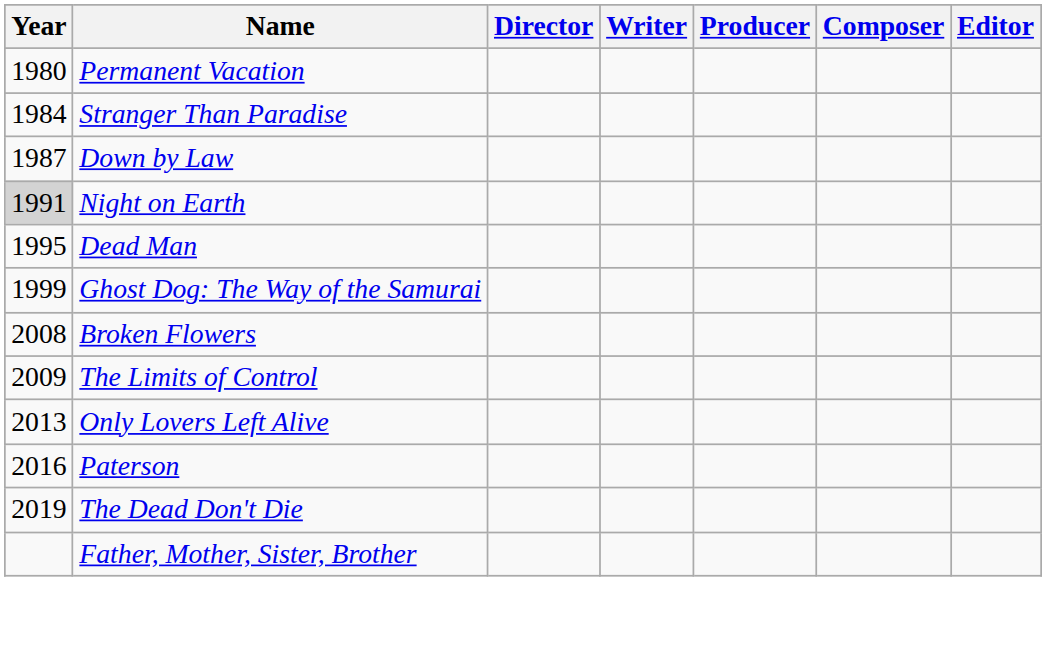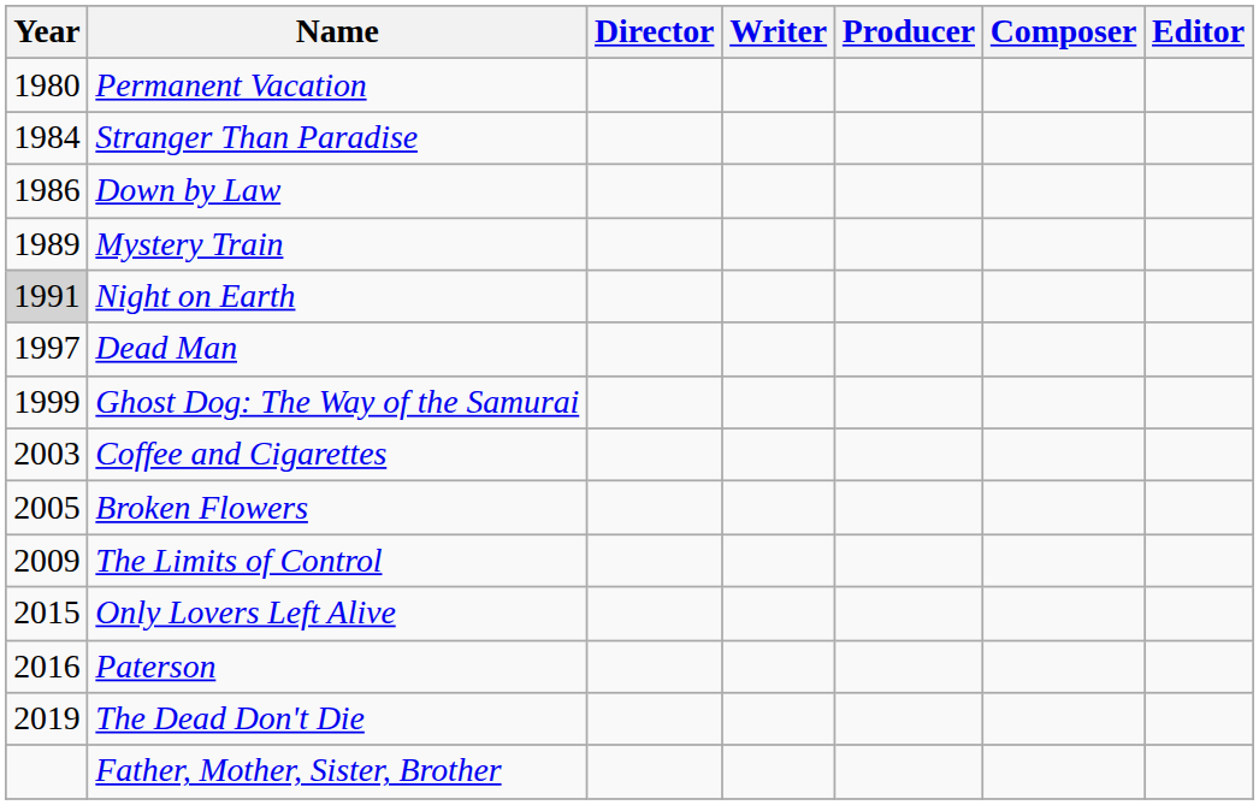Down by Law | Year: 1987 -> 1986
+ row: 1989 | Mystery Train
Dead Man | Year: 1995 -> 1997
+ row: 2003 | Coffee and Cigarettes
Broken Flowers | Year: 2008 -> 2005
Only Lovers Left Alive | Year: 2013 -> 2015
